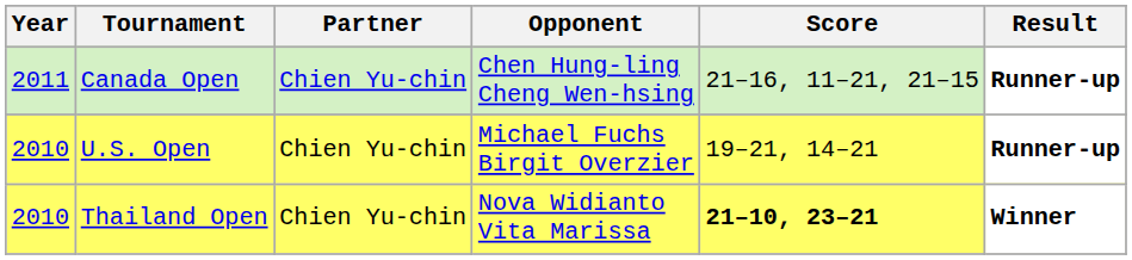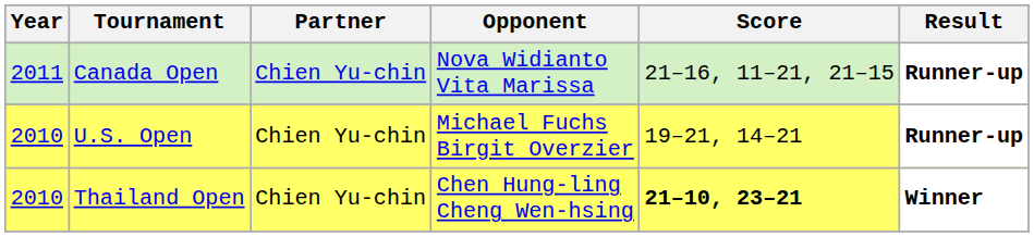Canada Open | Opponent: Chen Hung-ling Cheng Wen-hsing -> Nova Widianto Vita Marissa
Thailand Open | Opponent: Nova Widianto Vita Marissa -> Chen Hung-ling Cheng Wen-hsing
